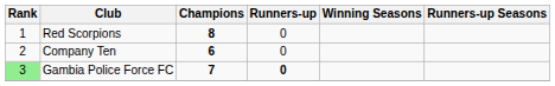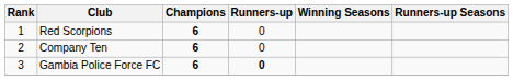Red Scorpions | Champions: 8 -> 6
Gambia Police Force FC | Rank: lightgreen background -> no background
Gambia Police Force FC | Champions: 7 -> 6
